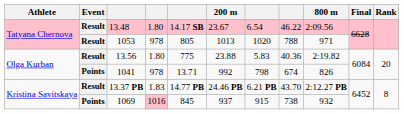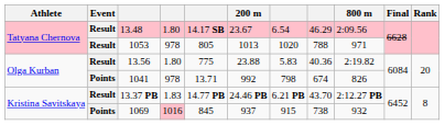13.48 | column 8: 46.22 -> 46.29
